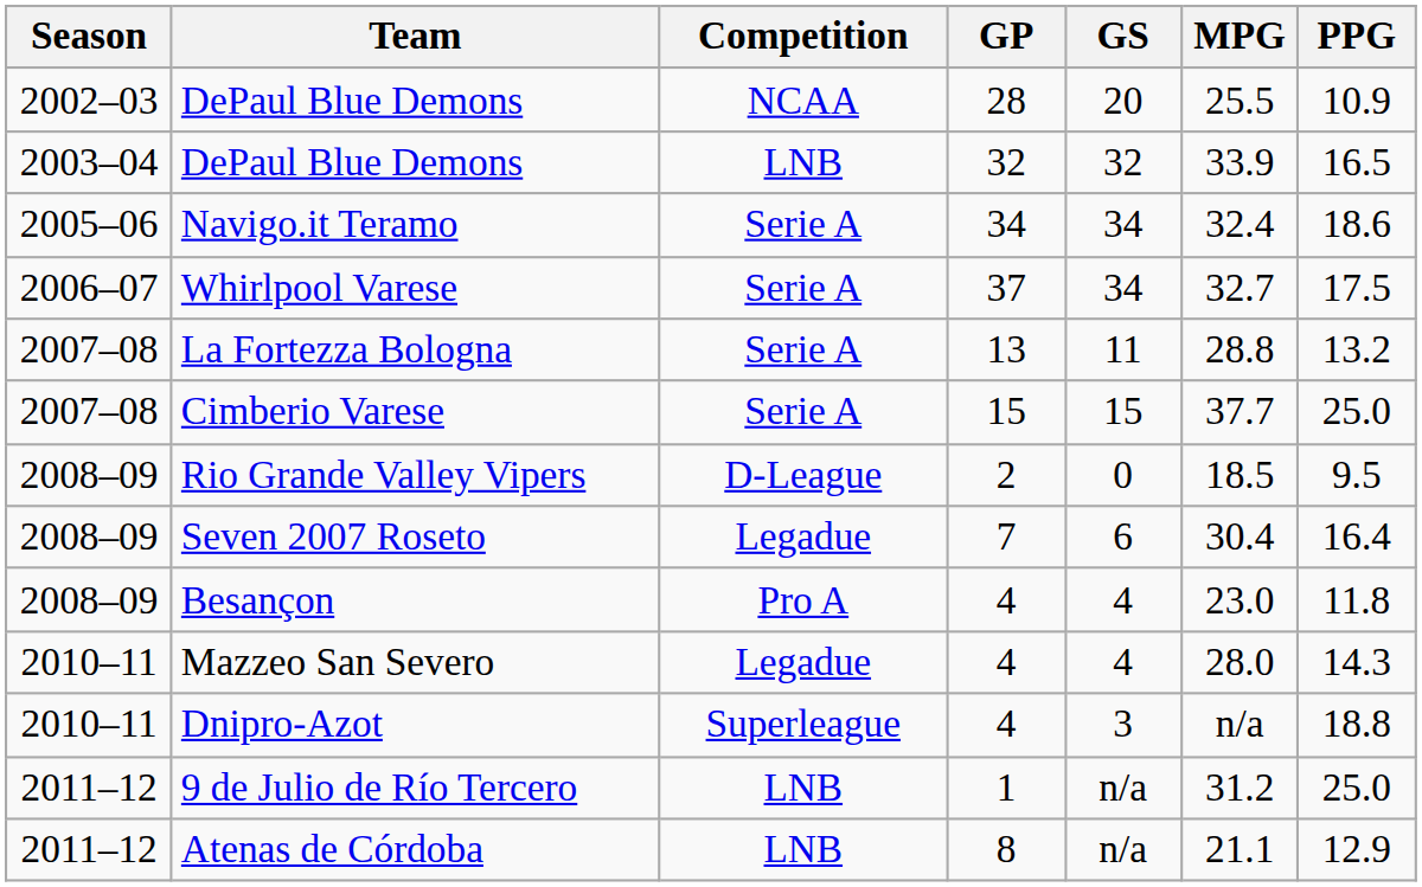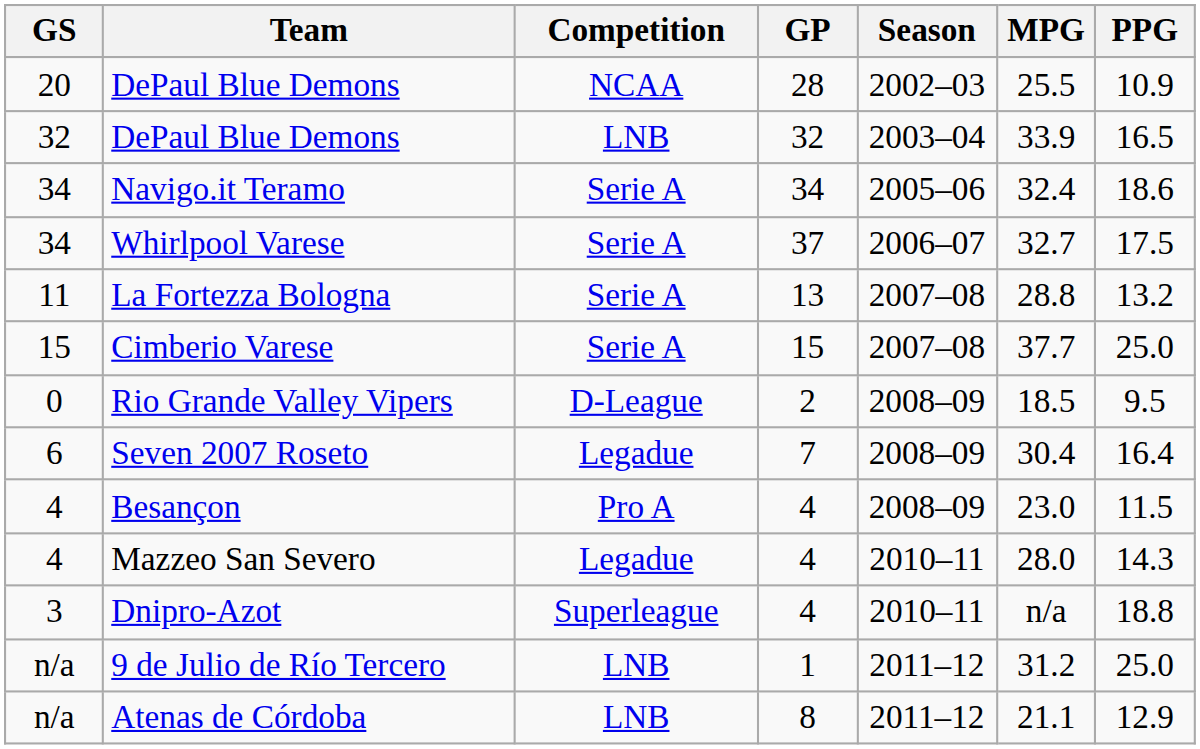columns swapped: Season <-> GS
Besançon | PPG: 11.8 -> 11.5
